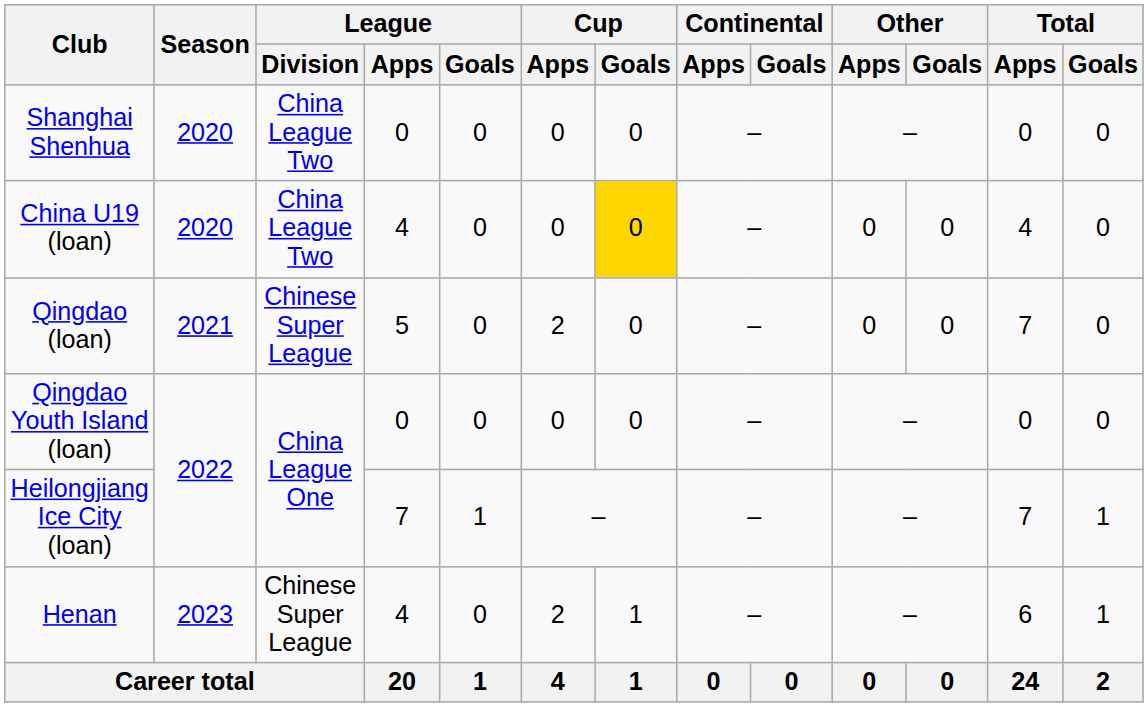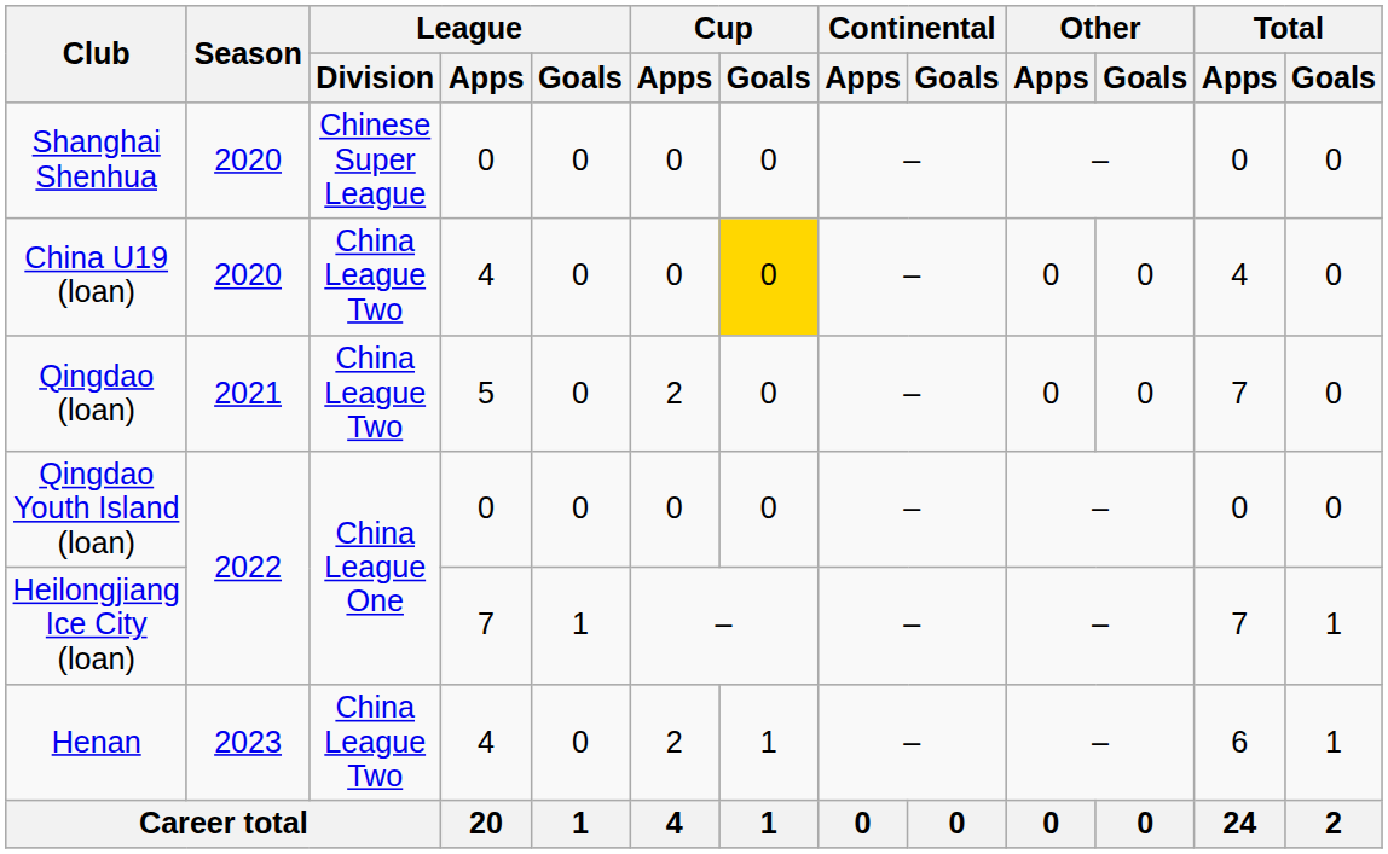Shanghai Shenhua | League / Division: China League Two -> Chinese Super League
Qingdao (loan) | League / Division: Chinese Super League -> China League Two
Henan | League / Division: Chinese Super League -> China League Two
